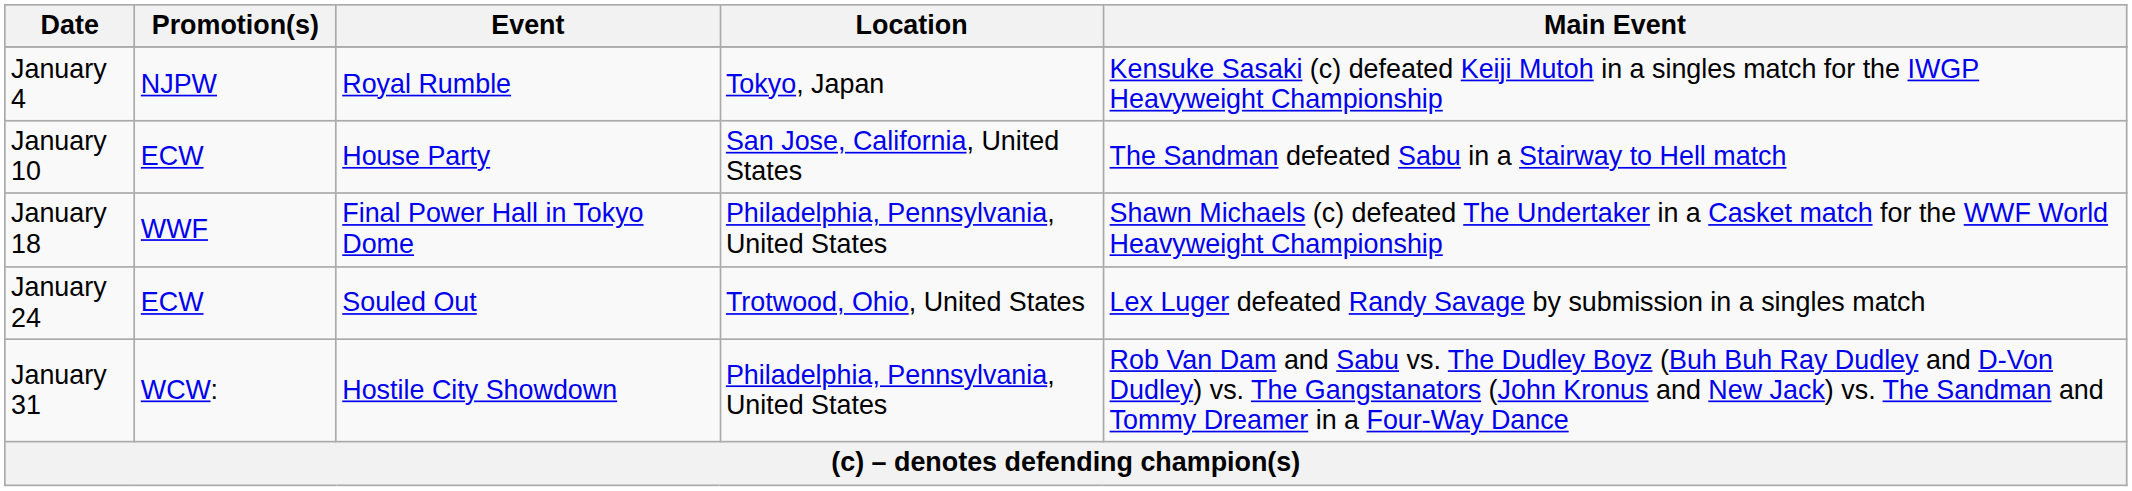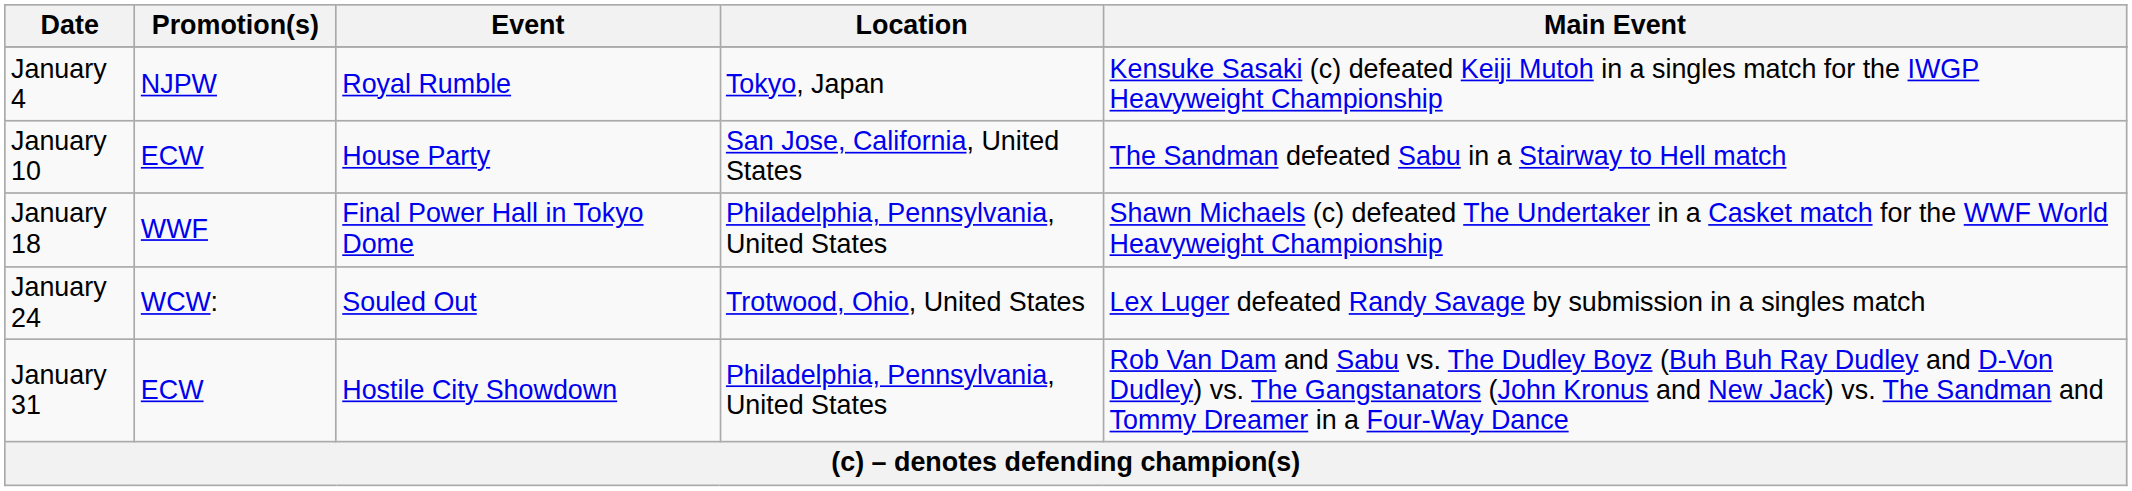January 24 | Promotion(s): ECW -> WCW:
January 31 | Promotion(s): WCW: -> ECW
